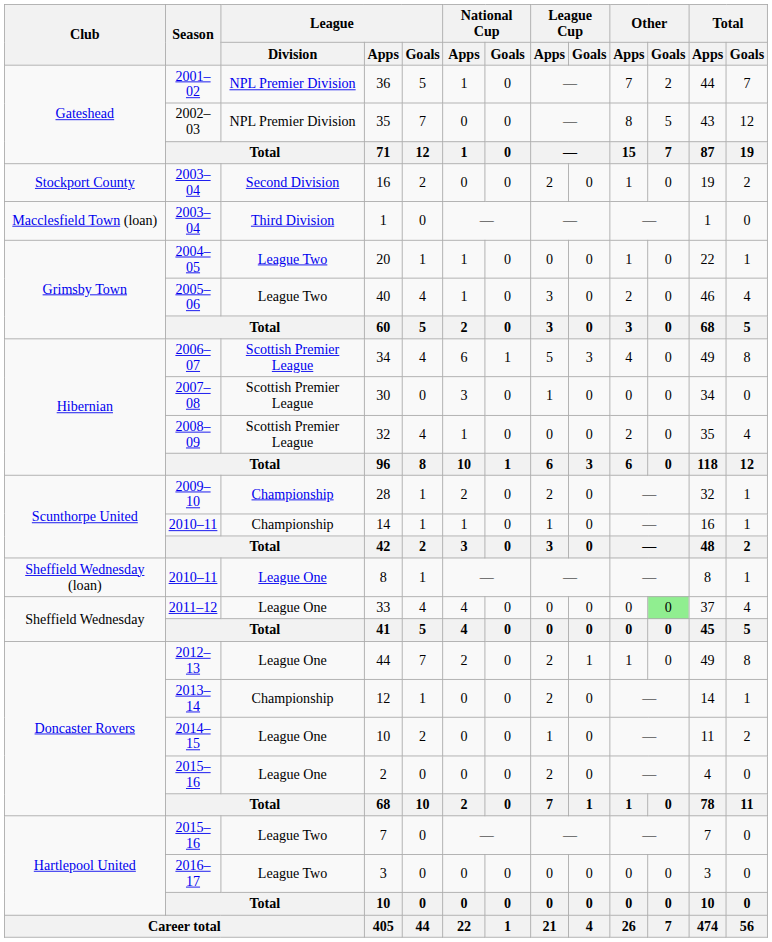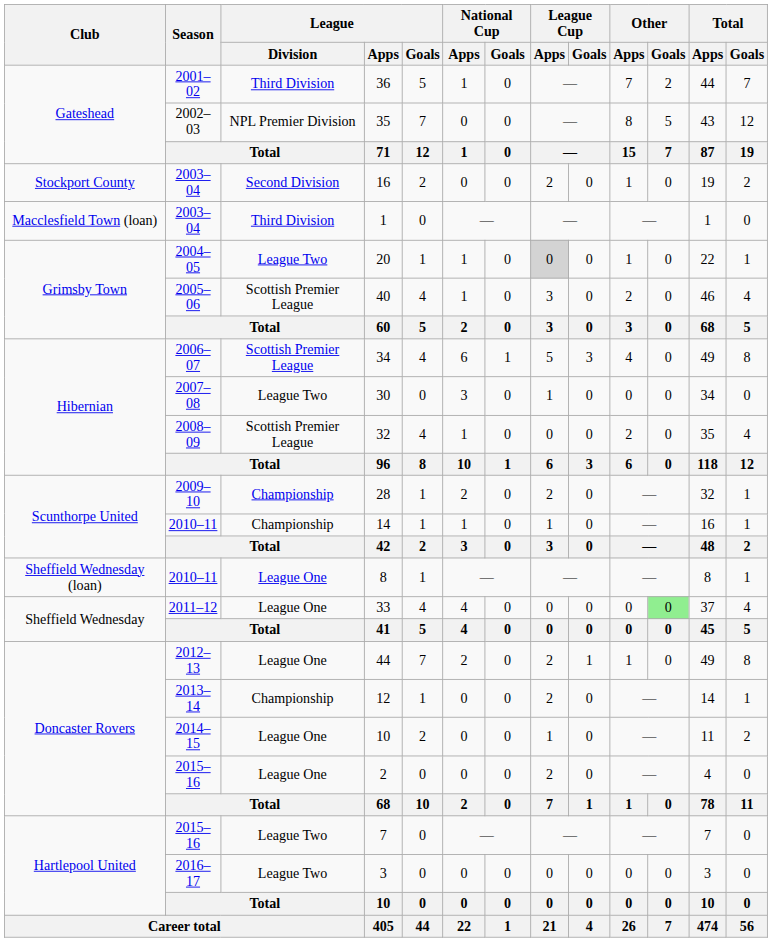36 | League / Division: NPL Premier Division -> Third Division
20 | League Cup / Apps: no background -> lightgrey background
40 | League / Division: League Two -> Scottish Premier League
30 | League / Division: Scottish Premier League -> League Two
